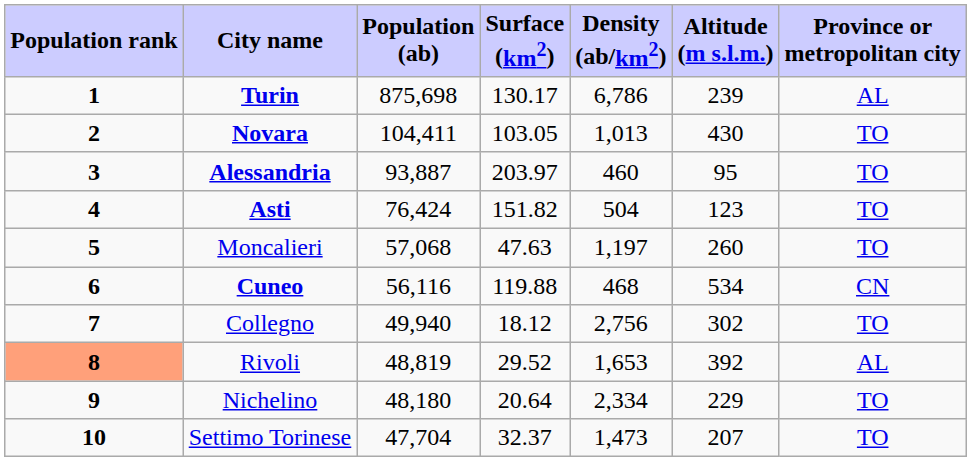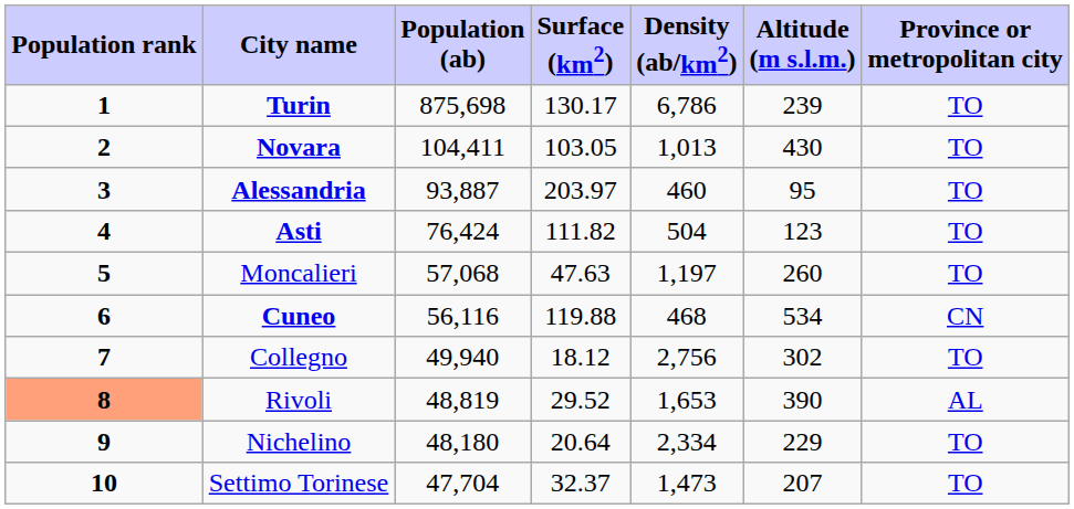Turin | Province or metropolitan city: AL -> TO
Asti | Surface (km2): 151.82 -> 111.82
Rivoli | Altitude (m s.l.m.): 392 -> 390
